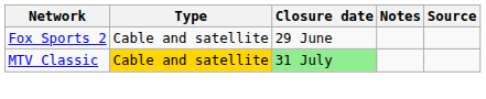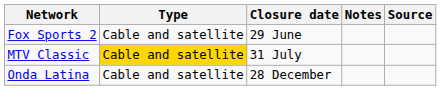MTV Classic | Closure date: lightgreen background -> no background
+ row: Onda Latina | Cable and satellite | 28 December
